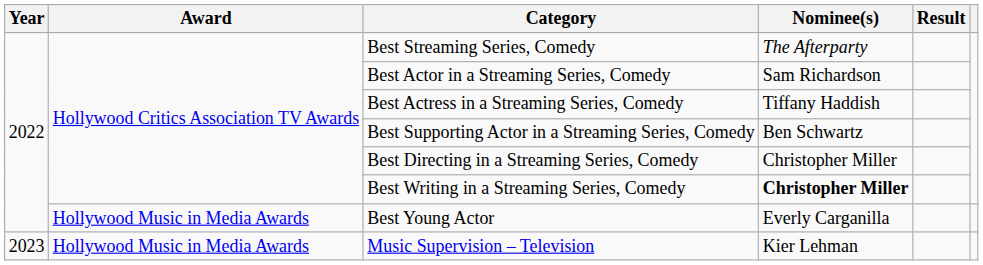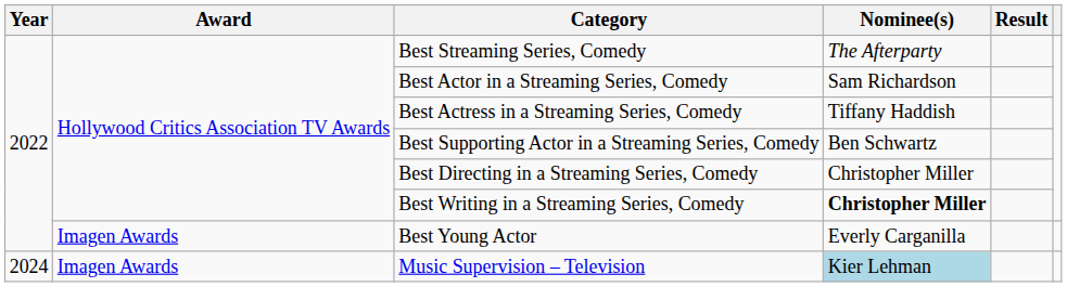Best Young Actor | Award: Hollywood Music in Media Awards -> Imagen Awards
Music Supervision – Television | Year: 2023 -> 2024
Music Supervision – Television | Award: Hollywood Music in Media Awards -> Imagen Awards
Music Supervision – Television | Nominee(s): no background -> lightblue background
